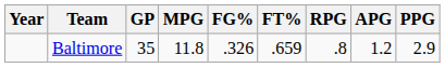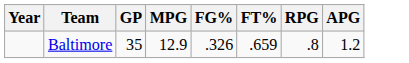- column: PPG | 2.9
Baltimore | MPG: 11.8 -> 12.9
